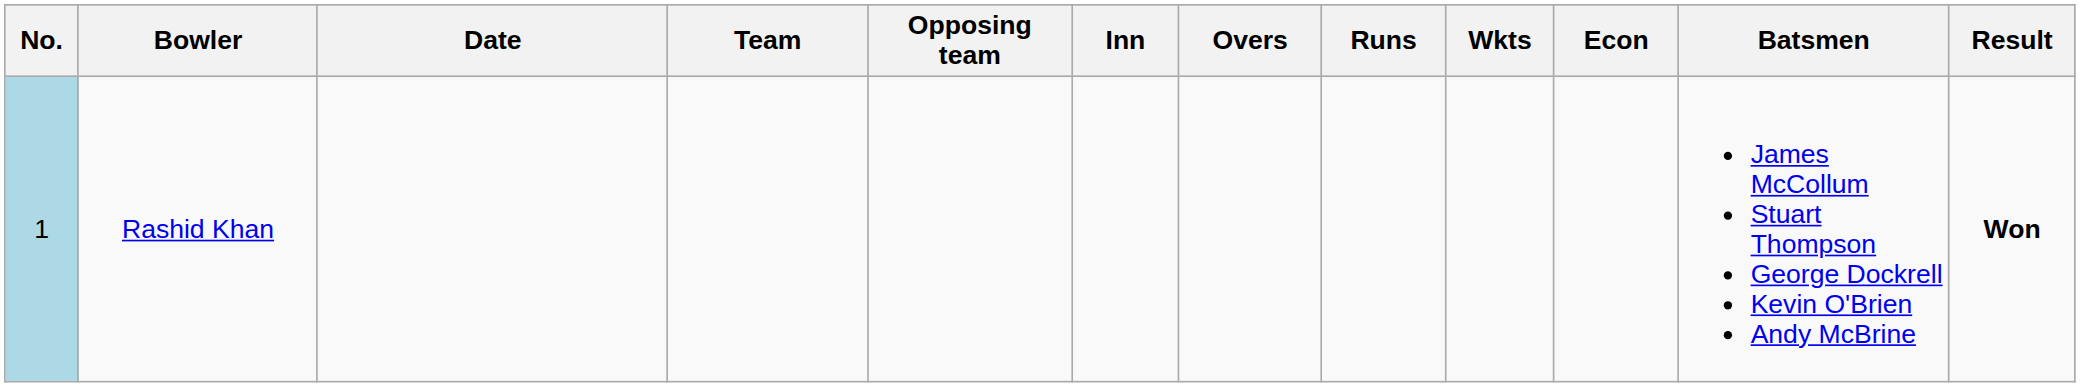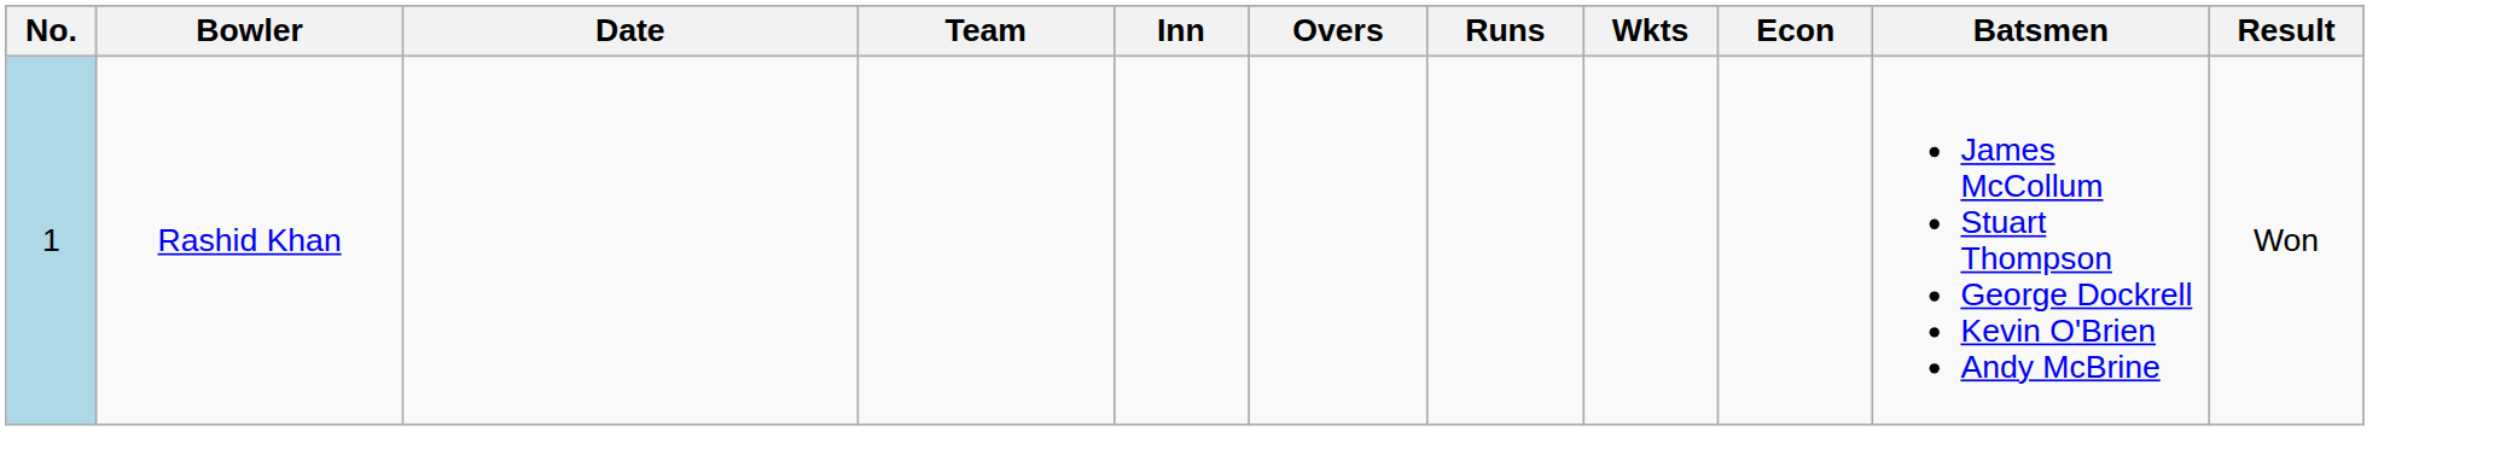- column: Opposing team
Rashid Khan | Result: bold -> normal
